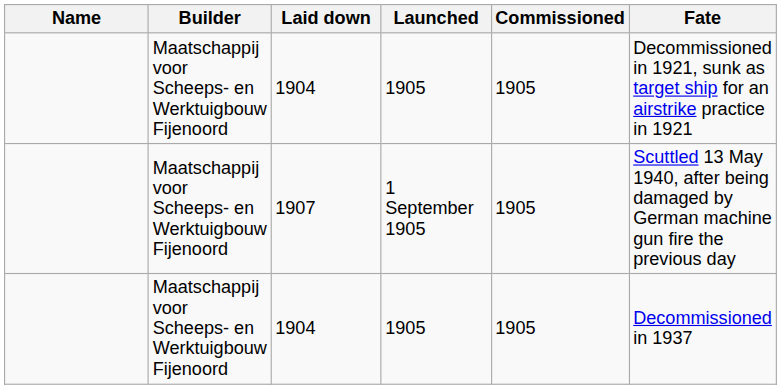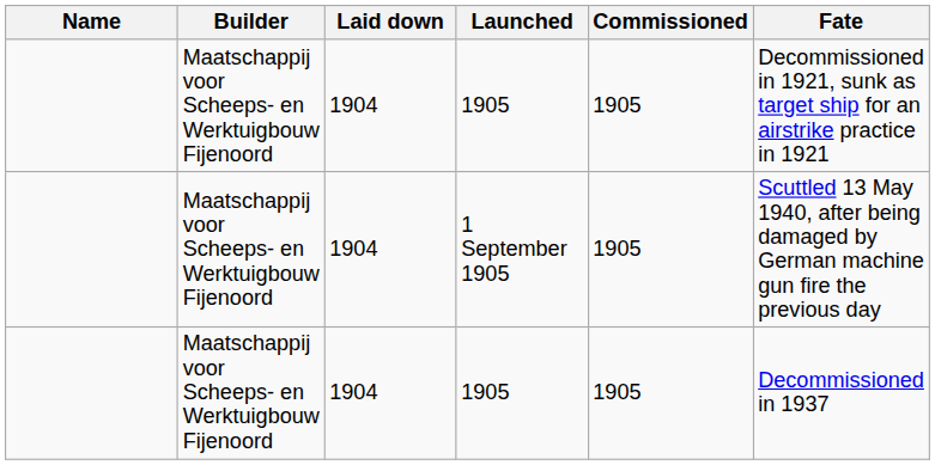1 September 1905 | Laid down: 1907 -> 1904
